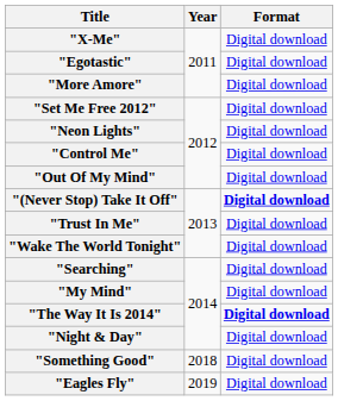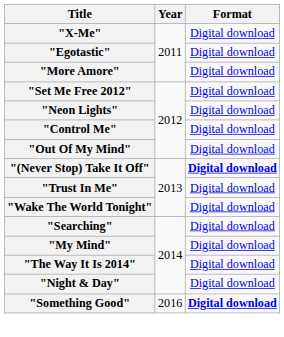"The Way It Is 2014" | Format: bold -> normal
"Something Good" | Year: 2018 -> 2016
"Something Good" | Format: normal -> bold
- row: "Eagles Fly" | 2019 | Digital download
